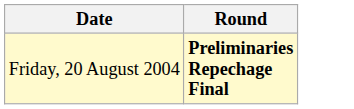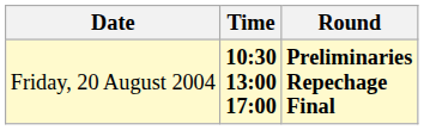+ column: Time | 10:30 13:00 17:00
